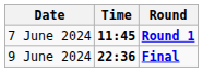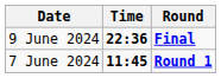rows swapped: 7 June 2024 <-> 9 June 2024
